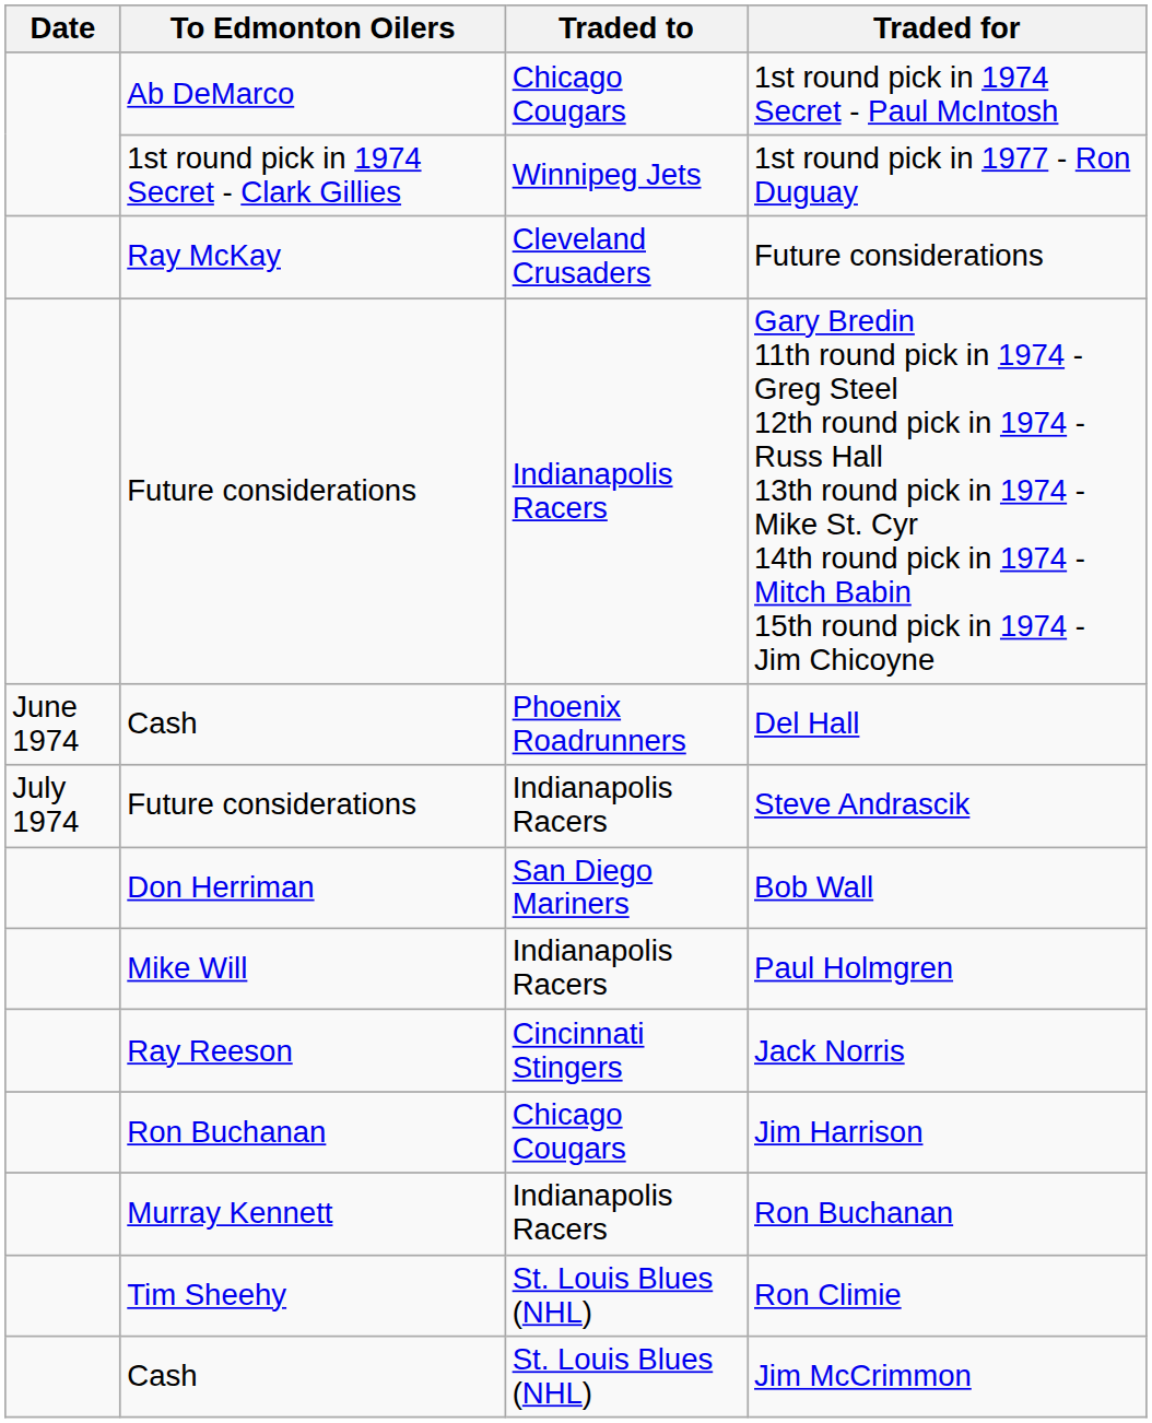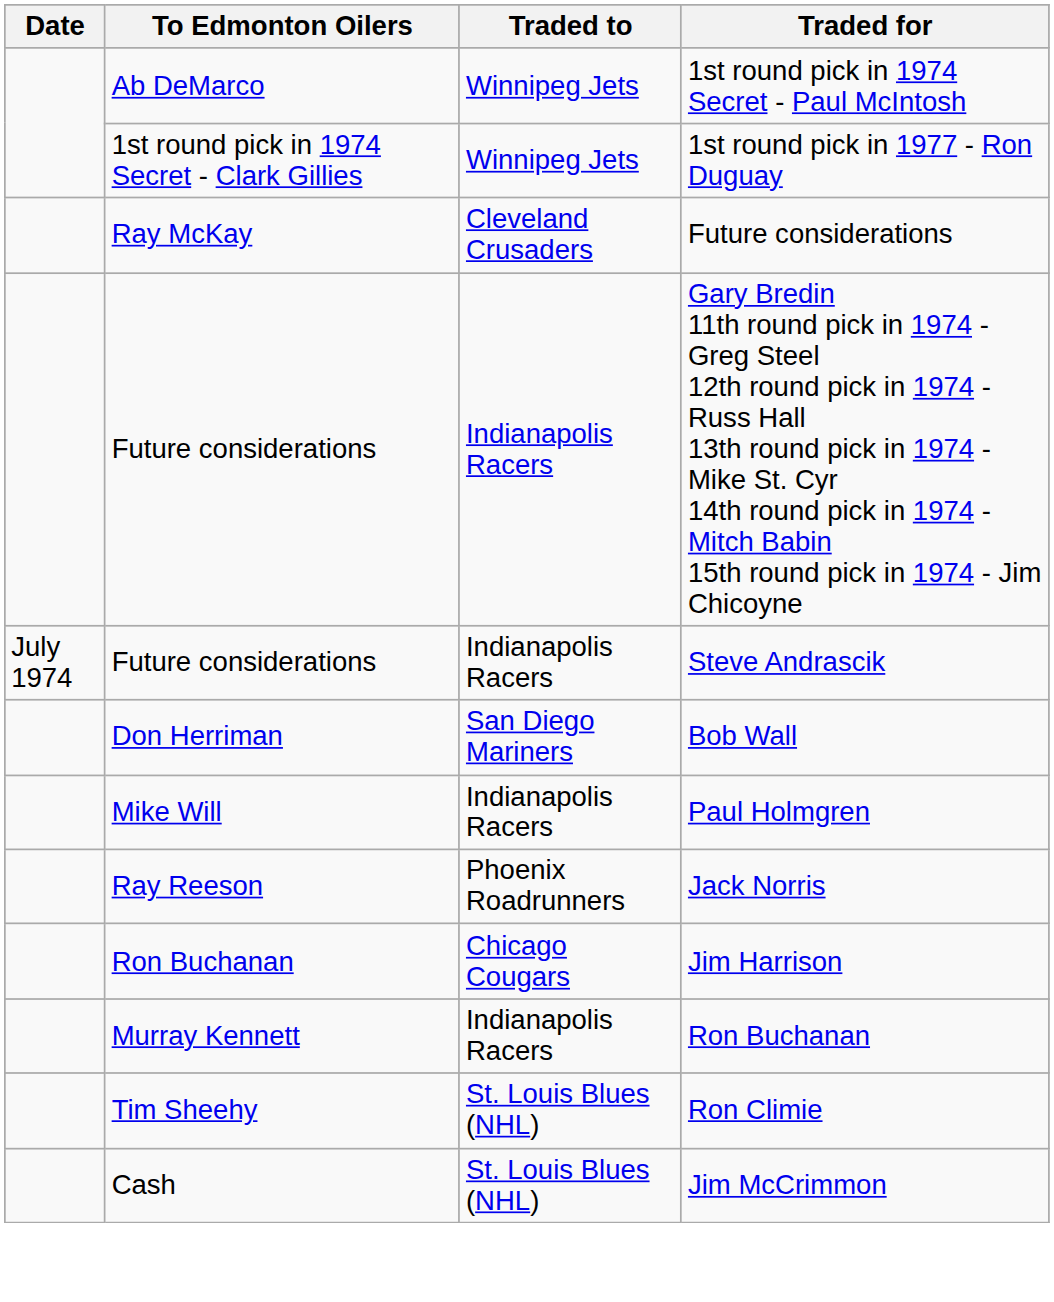1st round pick in 1974 Secret - Paul McIntosh | Traded to: Chicago Cougars -> Winnipeg Jets
- row: June 1974 | Cash | Phoenix Roadrunners | Del Hall
Jack Norris | Traded to: Cincinnati Stingers -> Phoenix Roadrunners
